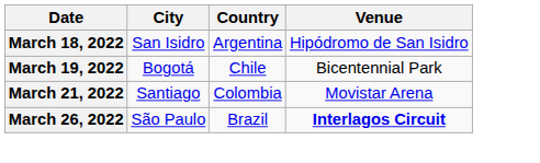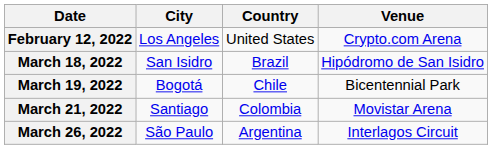+ row: February 12, 2022 | Los Angeles | United States | Crypto.com Arena
March 18, 2022 | Country: Argentina -> Brazil
March 26, 2022 | Country: Brazil -> Argentina
March 26, 2022 | Venue: bold -> normal
